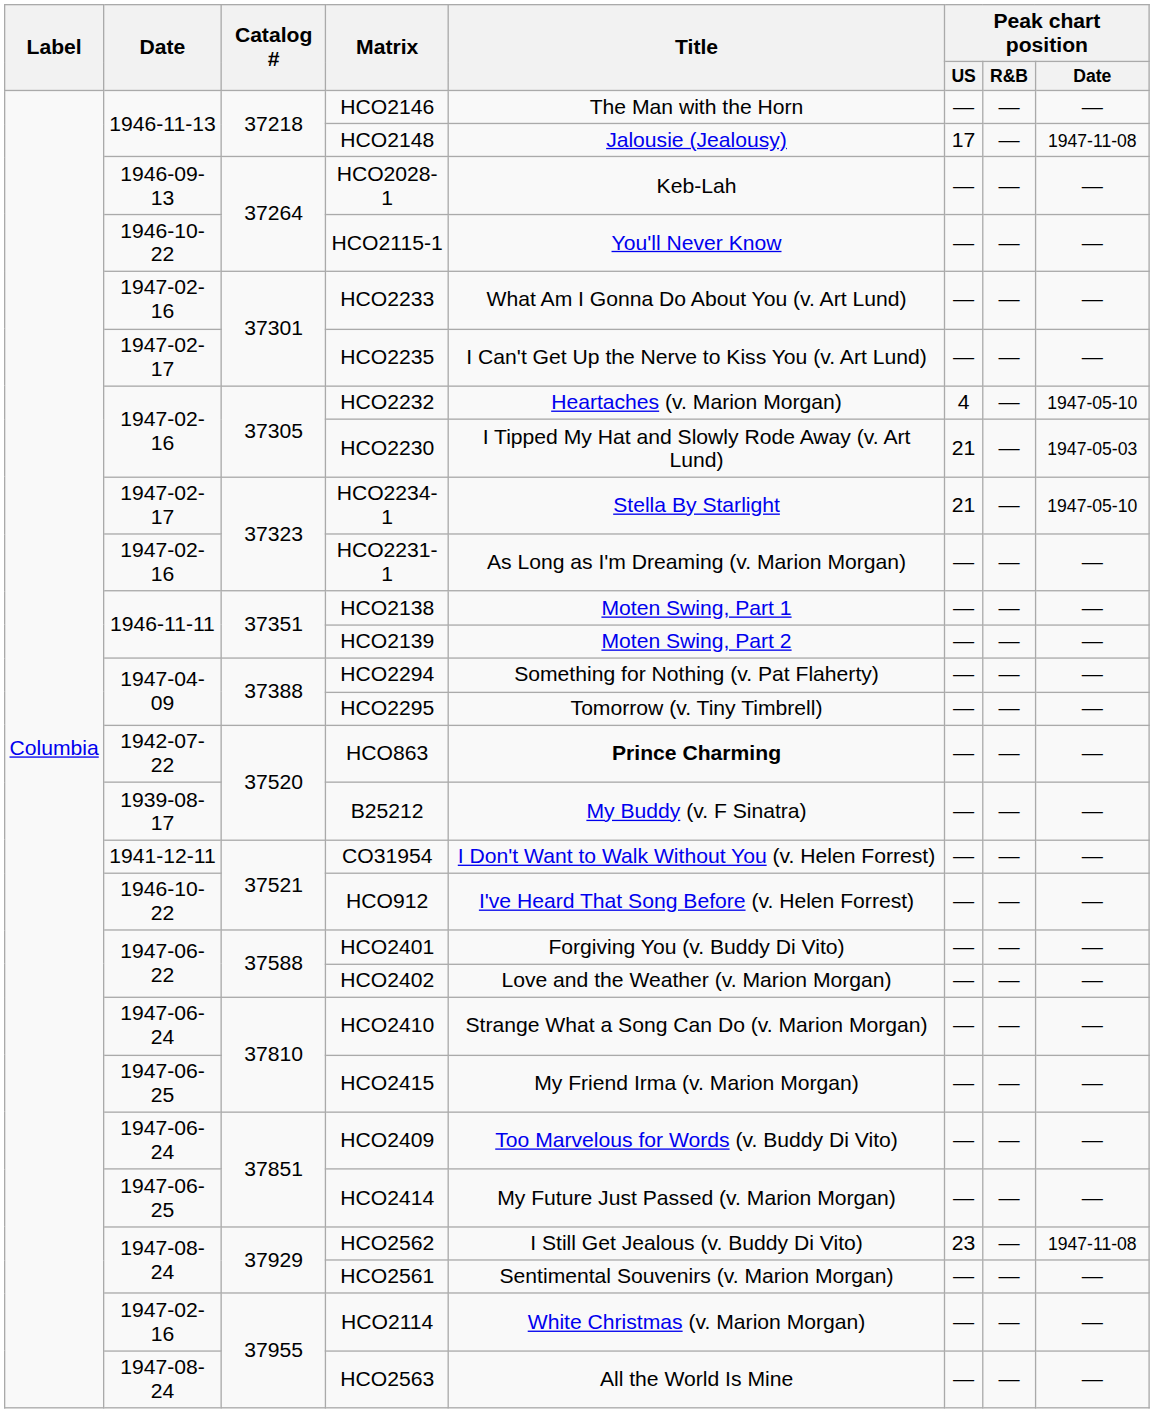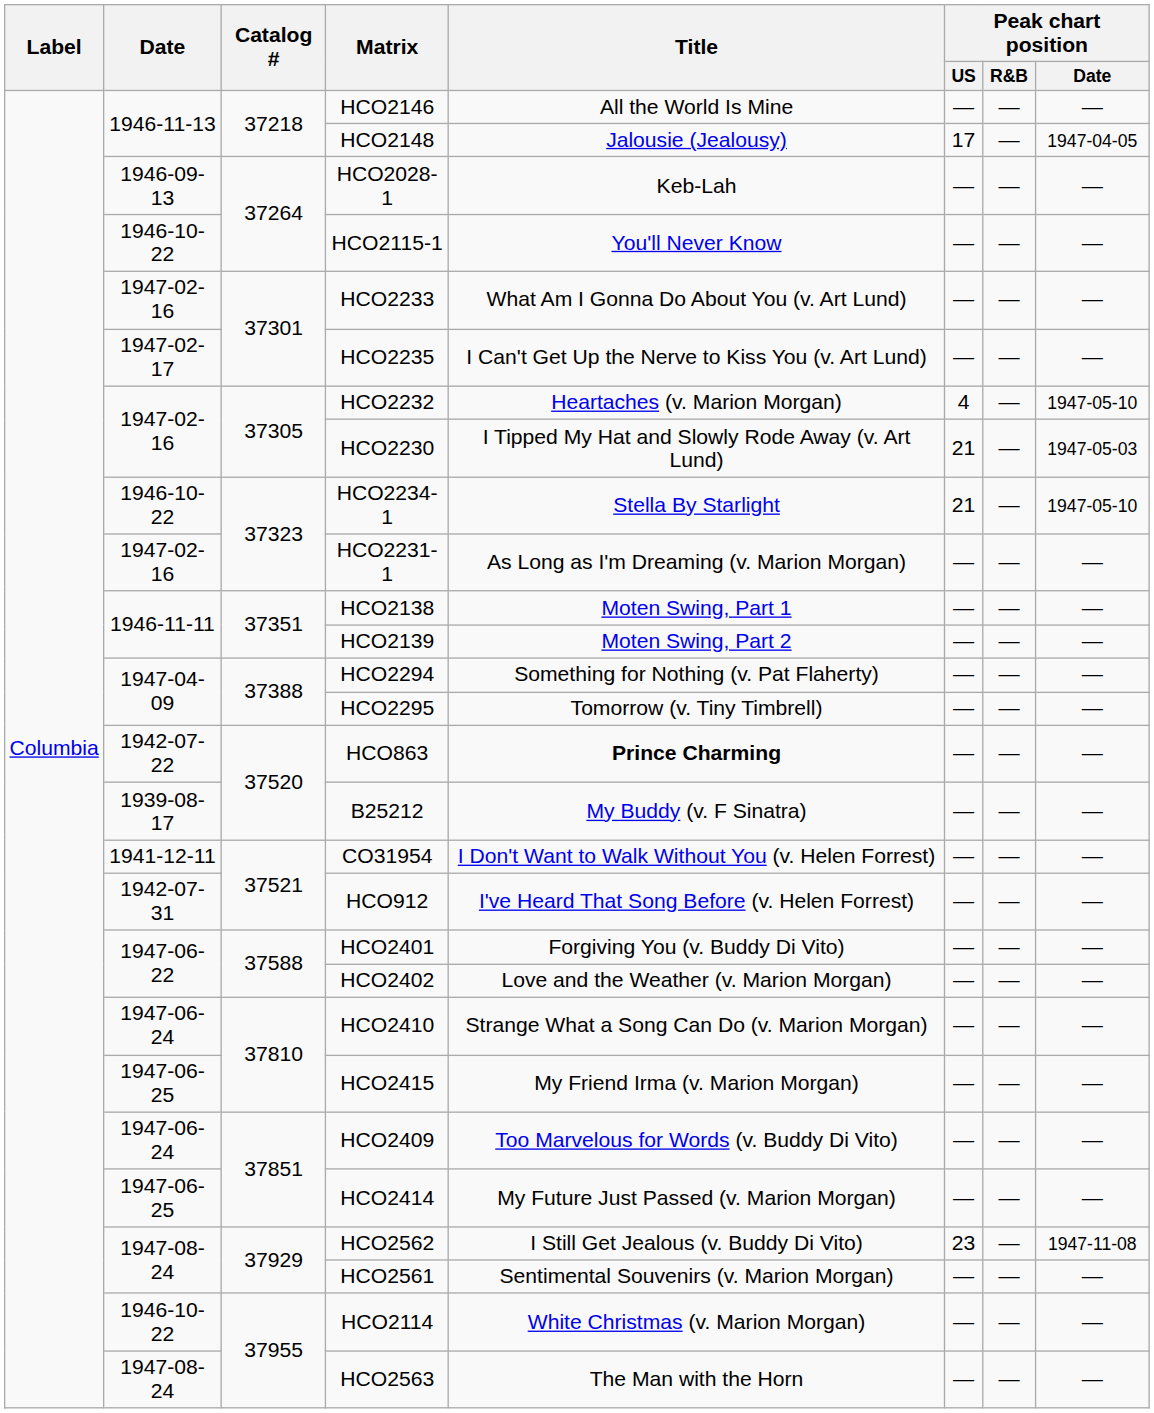HCO2146 | Title: The Man with the Horn -> All the World Is Mine
HCO2148 | Peak chart position / Date: 1947-11-08 -> 1947-04-05
HCO2234-1 | Date: 1947-02-17 -> 1946-10-22
HCO912 | Date: 1946-10-22 -> 1942-07-31
HCO2114 | Date: 1947-02-16 -> 1946-10-22
HCO2563 | Title: All the World Is Mine -> The Man with the Horn
